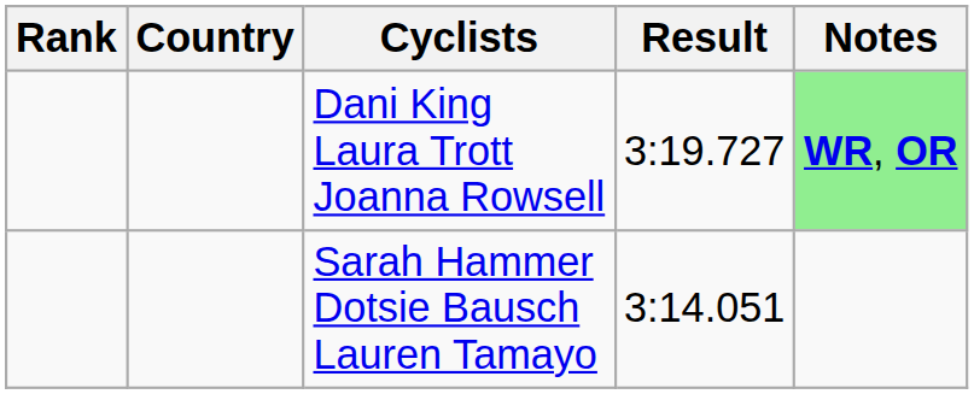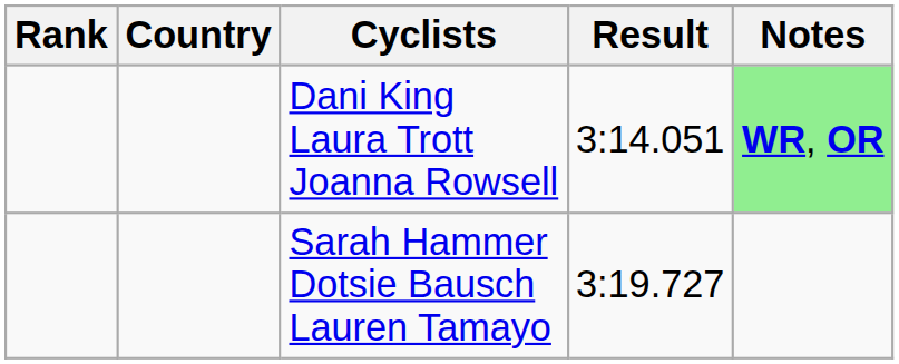Dani King Laura Trott Joanna Rowsell | Result: 3:19.727 -> 3:14.051
Sarah Hammer Dotsie Bausch Lauren Tamayo | Result: 3:14.051 -> 3:19.727
